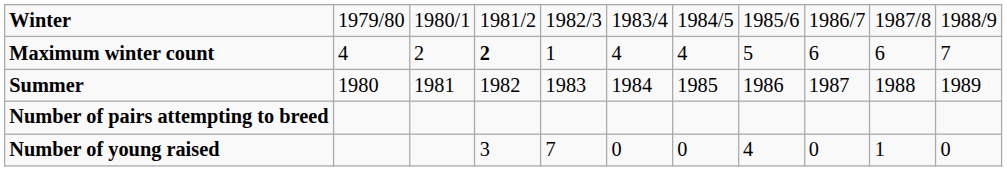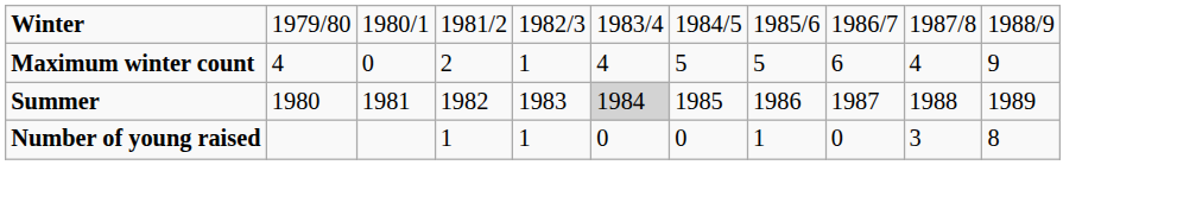Maximum winter count | column 3: 2 -> 0
Maximum winter count | column 4: bold -> normal
Maximum winter count | column 7: 4 -> 5
Maximum winter count | column 10: 6 -> 4
Maximum winter count | column 11: 7 -> 9
Summer | column 6: no background -> lightgrey background
- row: Number of pairs attempting to breed
Number of young raised | column 4: 3 -> 1
Number of young raised | column 5: 7 -> 1
Number of young raised | column 8: 4 -> 1
Number of young raised | column 10: 1 -> 3
Number of young raised | column 11: 0 -> 8
